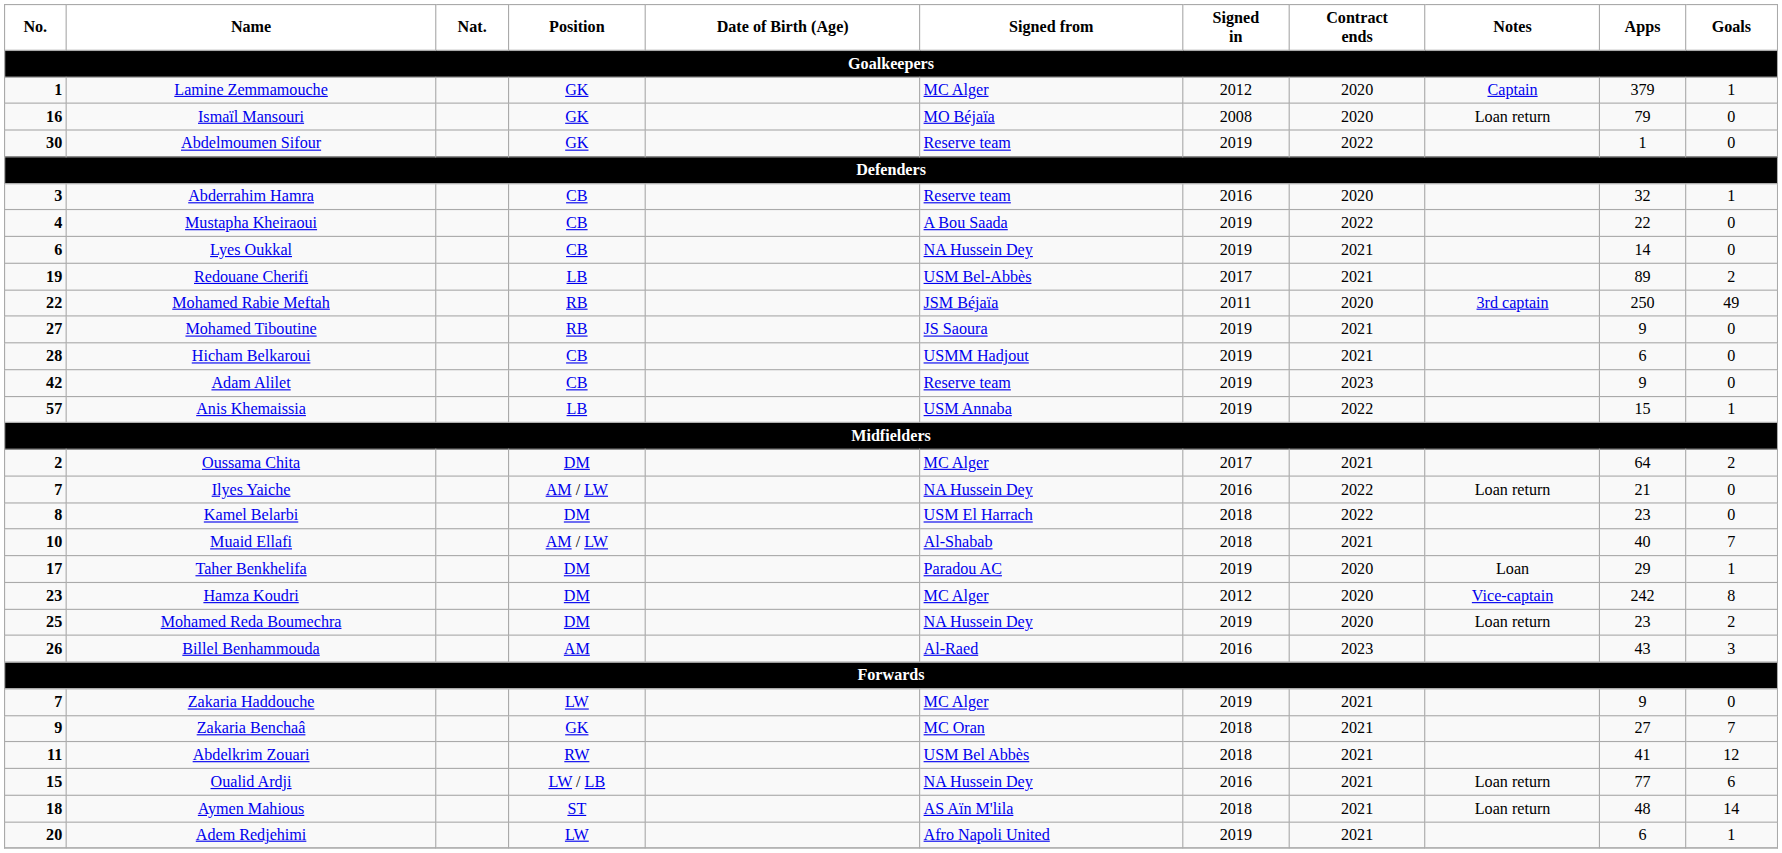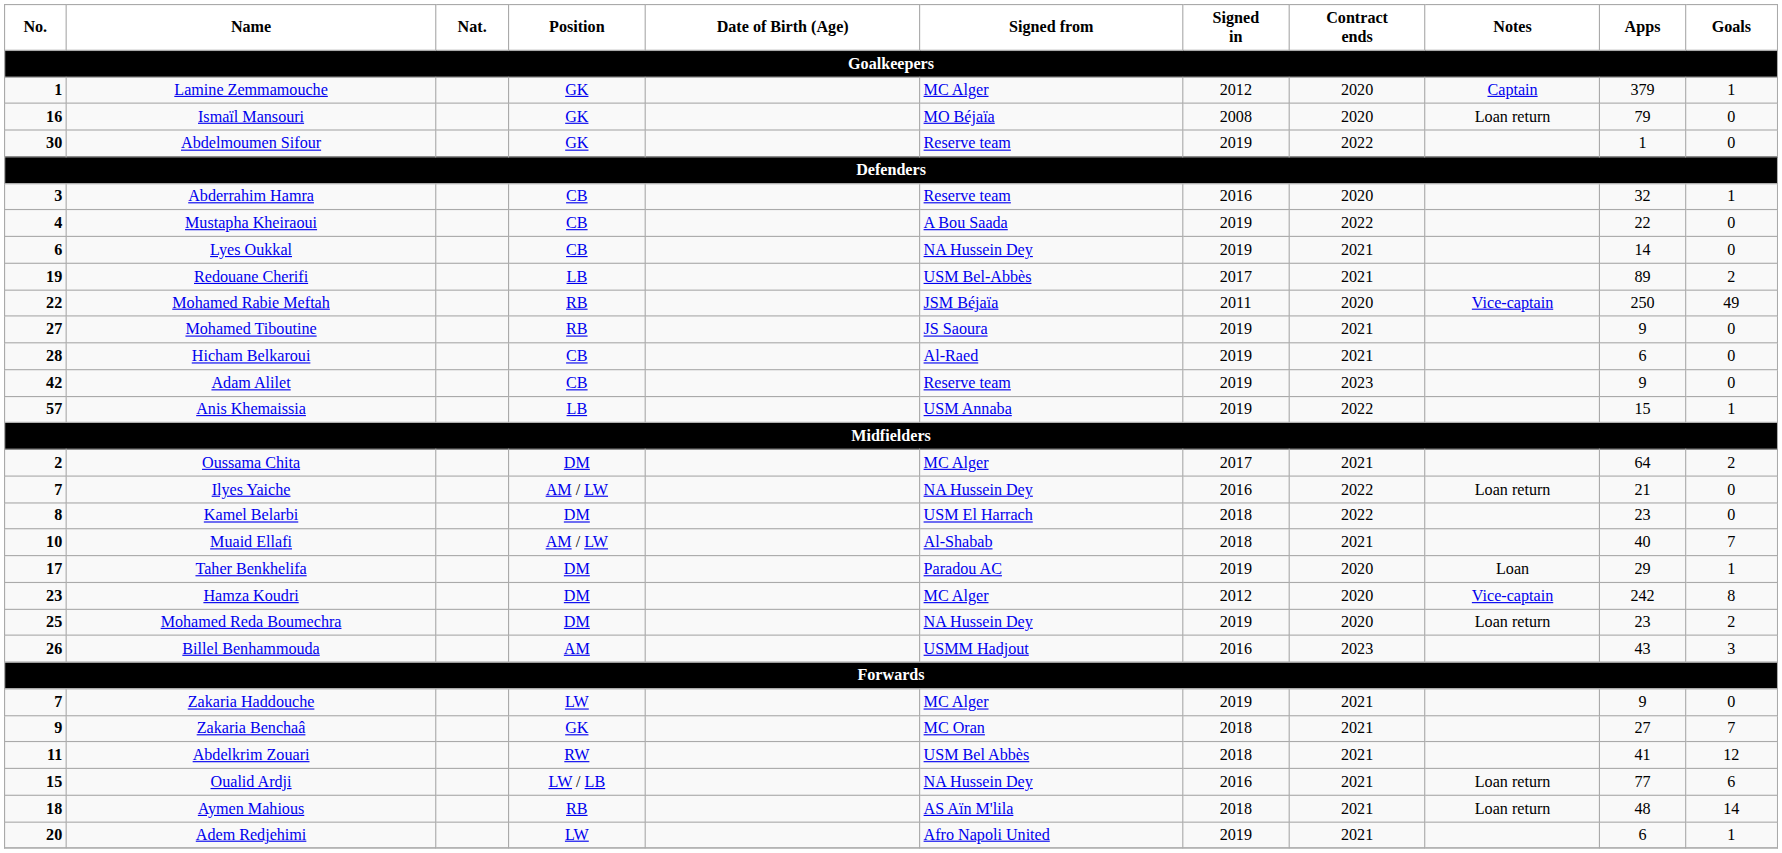Mohamed Rabie Meftah | Notes: 3rd captain -> Vice-captain
Hicham Belkaroui | Signed from: USMM Hadjout -> Al-Raed
Billel Benhammouda | Signed from: Al-Raed -> USMM Hadjout
Aymen Mahious | Position: ST -> RB
